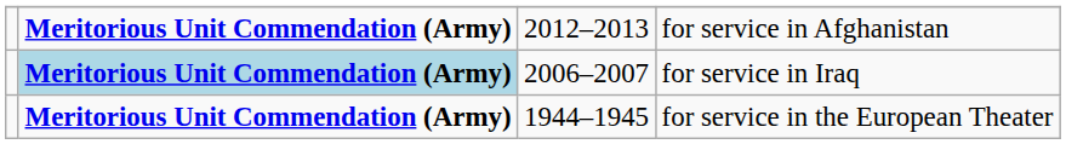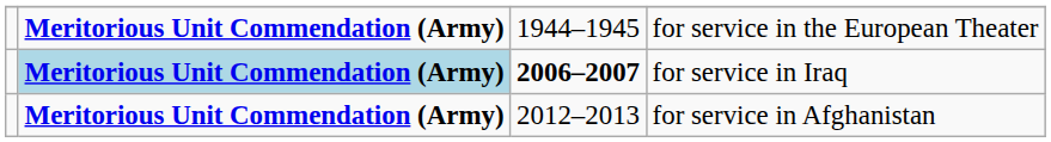rows swapped: for service in Afghanistan <-> for service in the European Theater
for service in Iraq | column 3: normal -> bold
